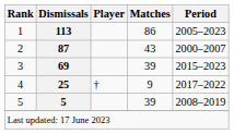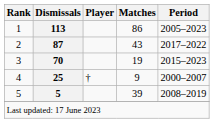2 | Period: 2000–2007 -> 2017–2022
3 | Dismissals: 69 -> 70
3 | Matches: 39 -> 19
4 | Period: 2017–2022 -> 2000–2007
